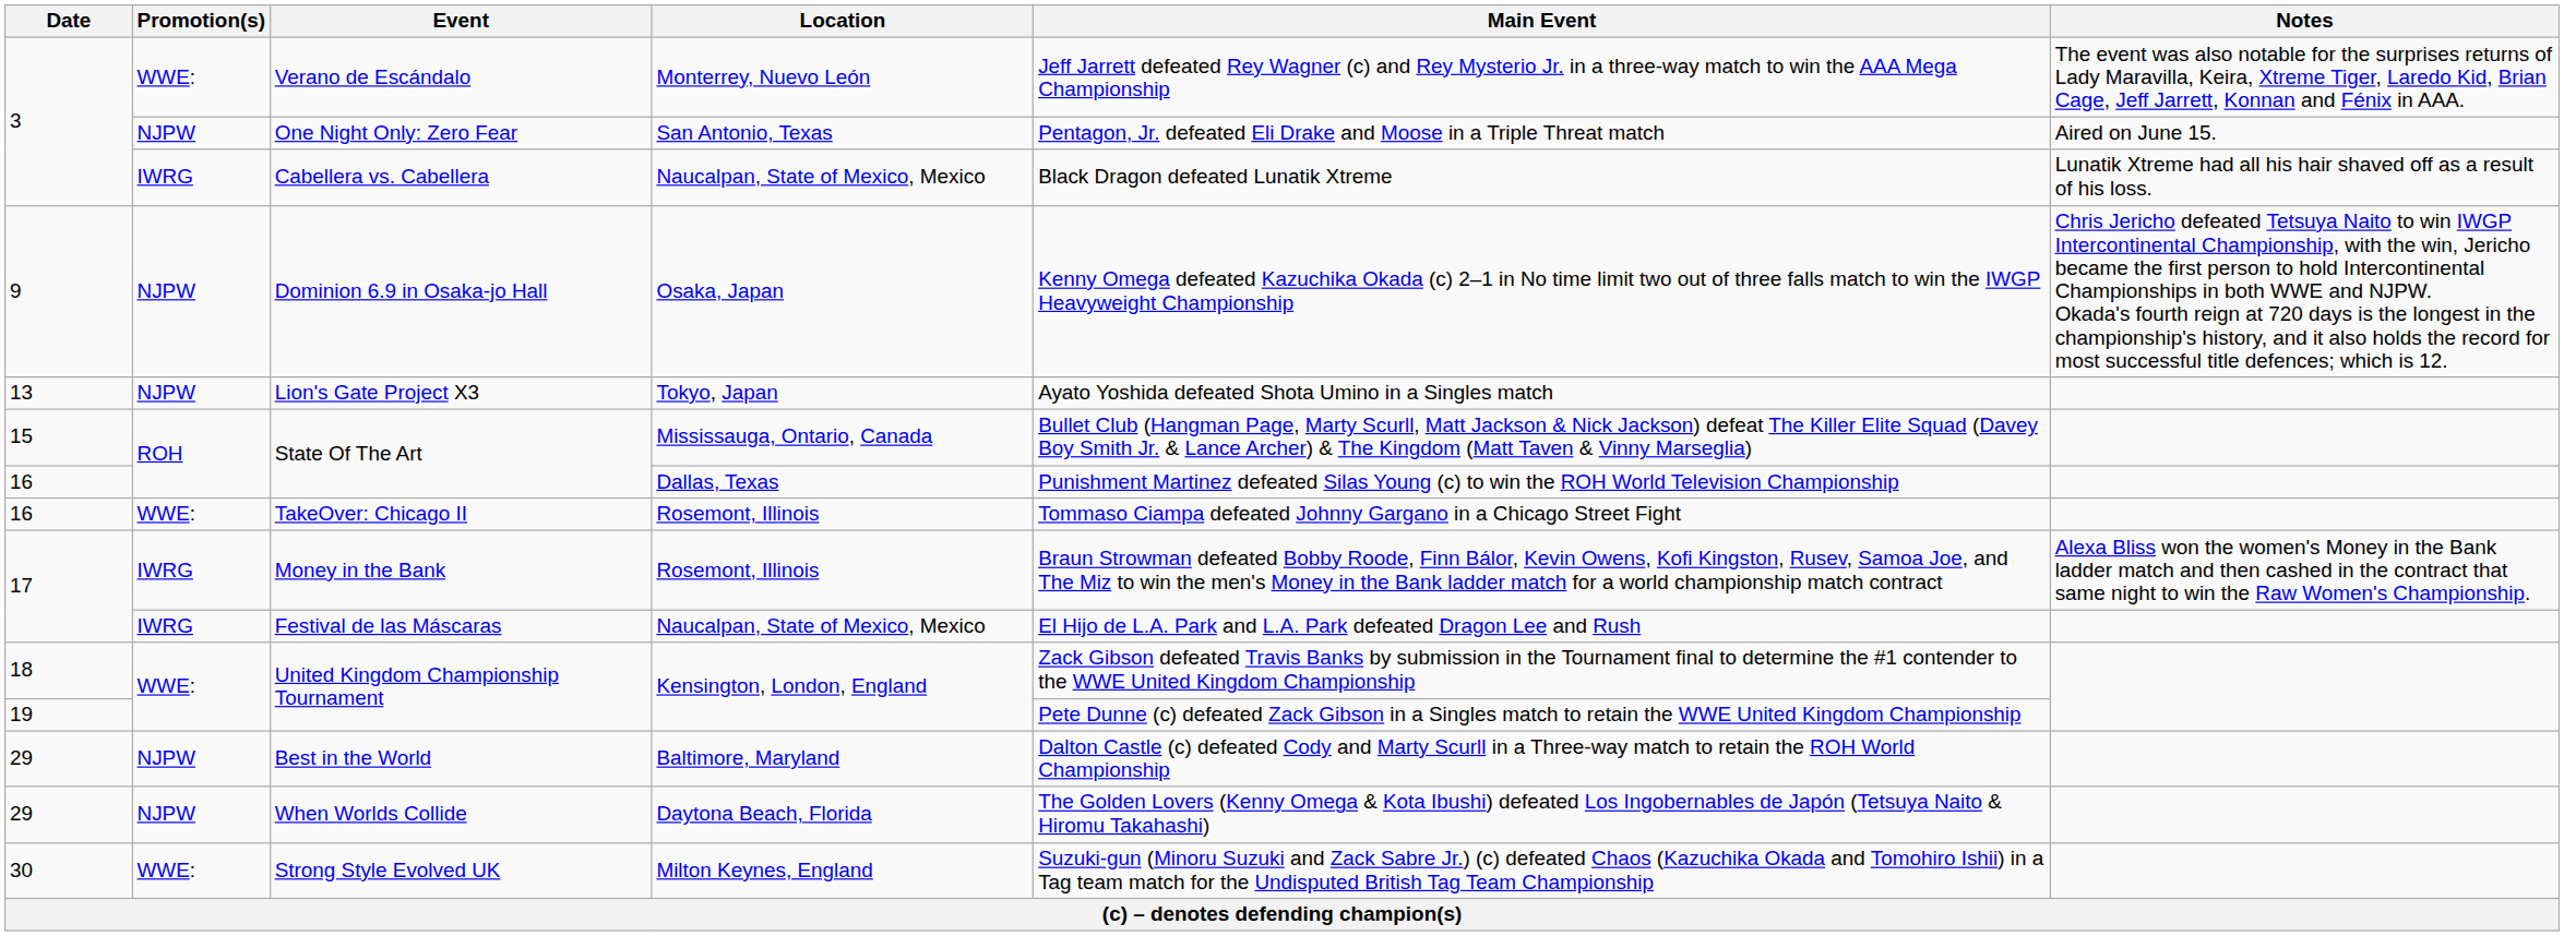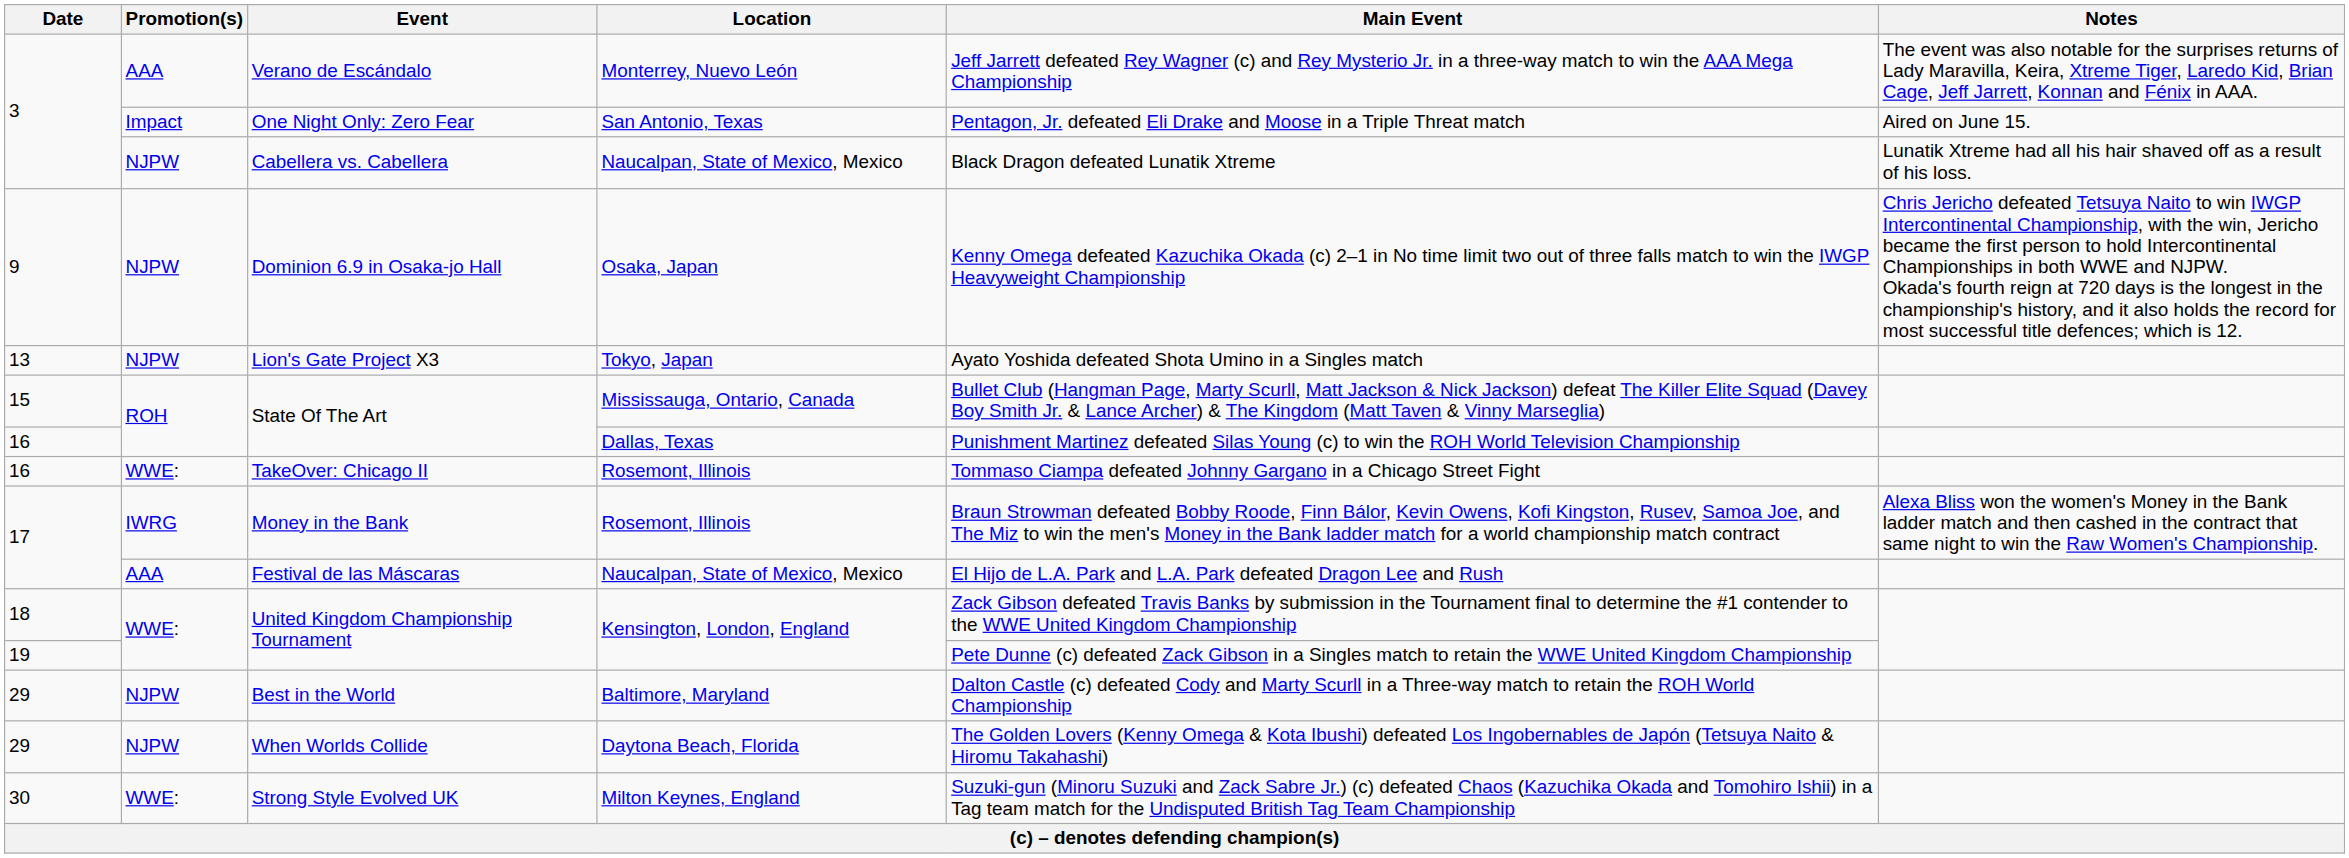Verano de Escándalo | Promotion(s): WWE: -> AAA
One Night Only: Zero Fear | Promotion(s): NJPW -> Impact
Cabellera vs. Cabellera | Promotion(s): IWRG -> NJPW
Festival de las Máscaras | Promotion(s): IWRG -> AAA
